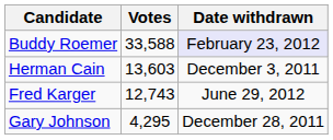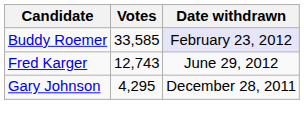Buddy Roemer | Votes: 33,588 -> 33,585
- row: Herman Cain | 13,603 | December 3, 2011
